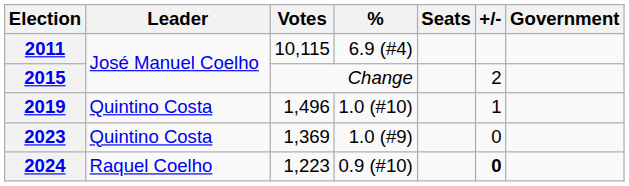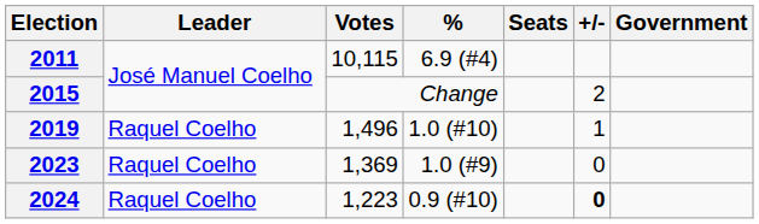2019 | Leader: Quintino Costa -> Raquel Coelho
2023 | Leader: Quintino Costa -> Raquel Coelho
